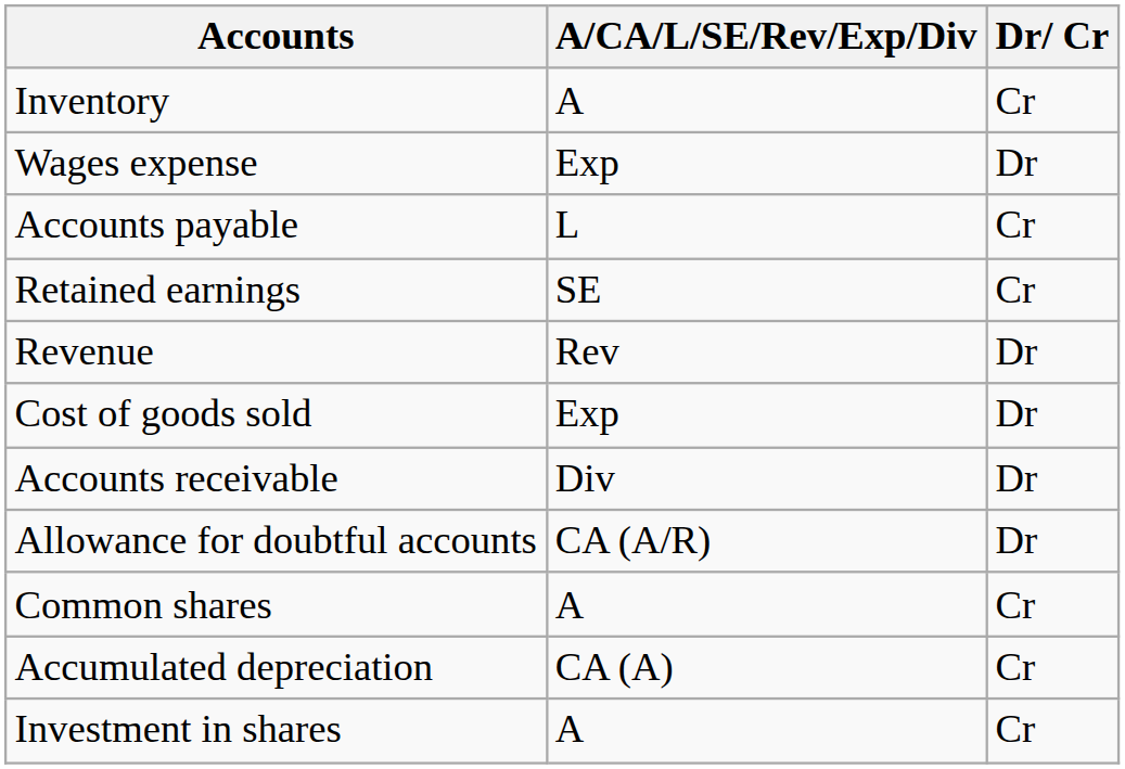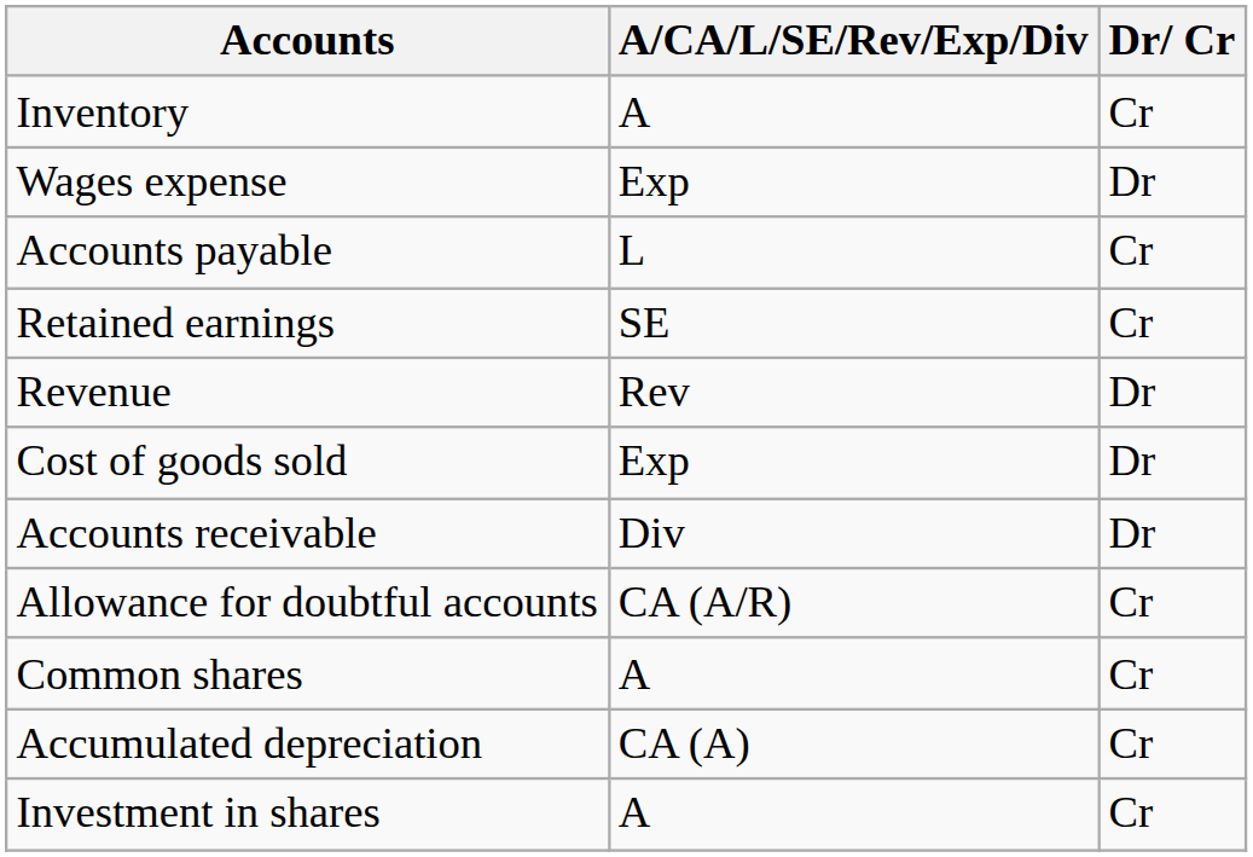Allowance for doubtful accounts | Dr/ Cr: Dr -> Cr
